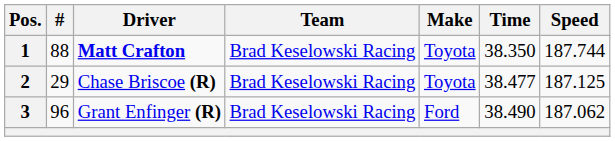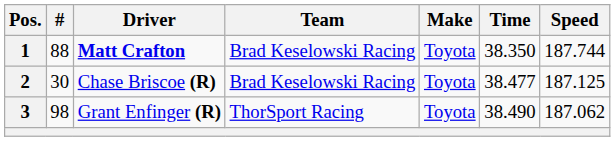2 | #: 29 -> 30
3 | #: 96 -> 98
3 | Team: Brad Keselowski Racing -> ThorSport Racing
3 | Make: Ford -> Toyota
